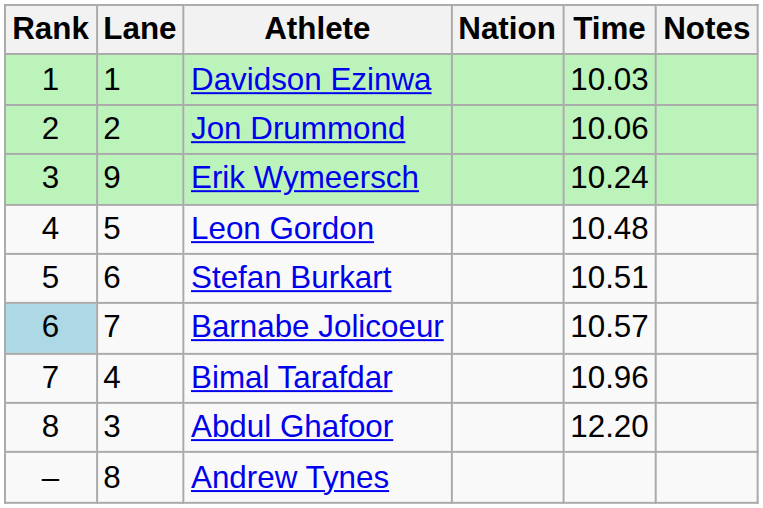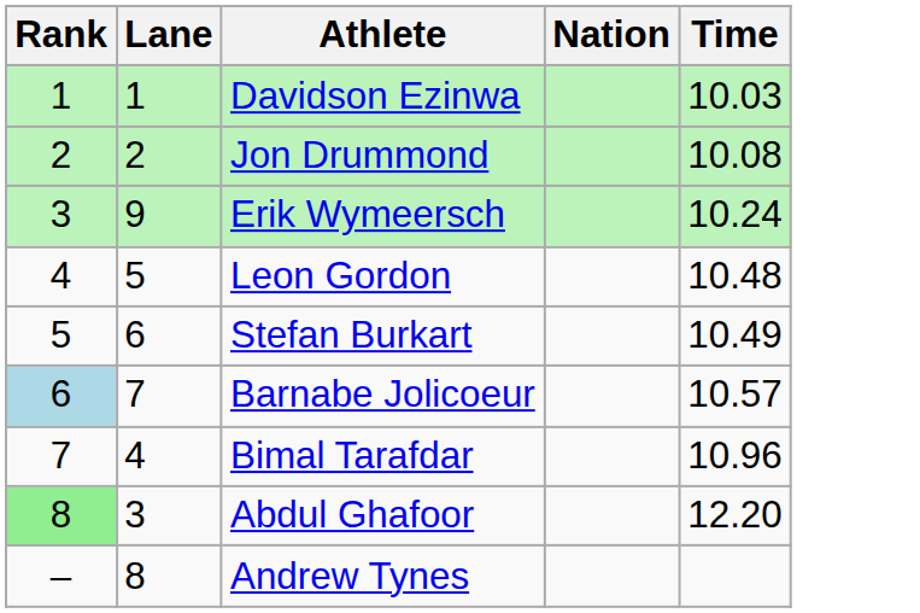- column: Notes
Jon Drummond | Time: 10.06 -> 10.08
Stefan Burkart | Time: 10.51 -> 10.49
Abdul Ghafoor | Rank: no background -> lightgreen background
